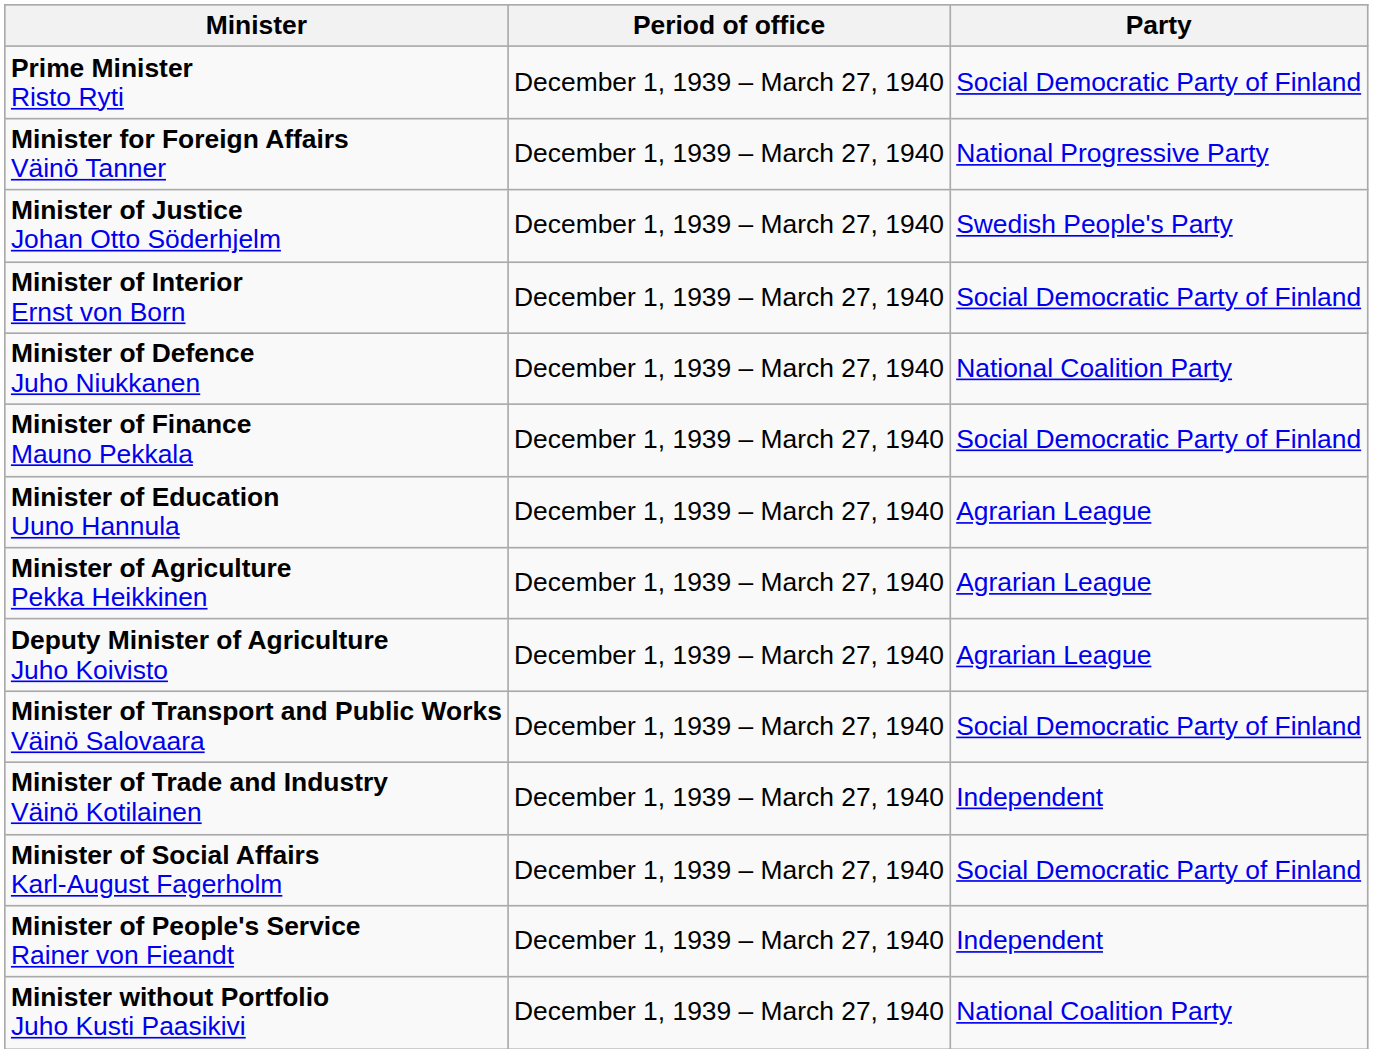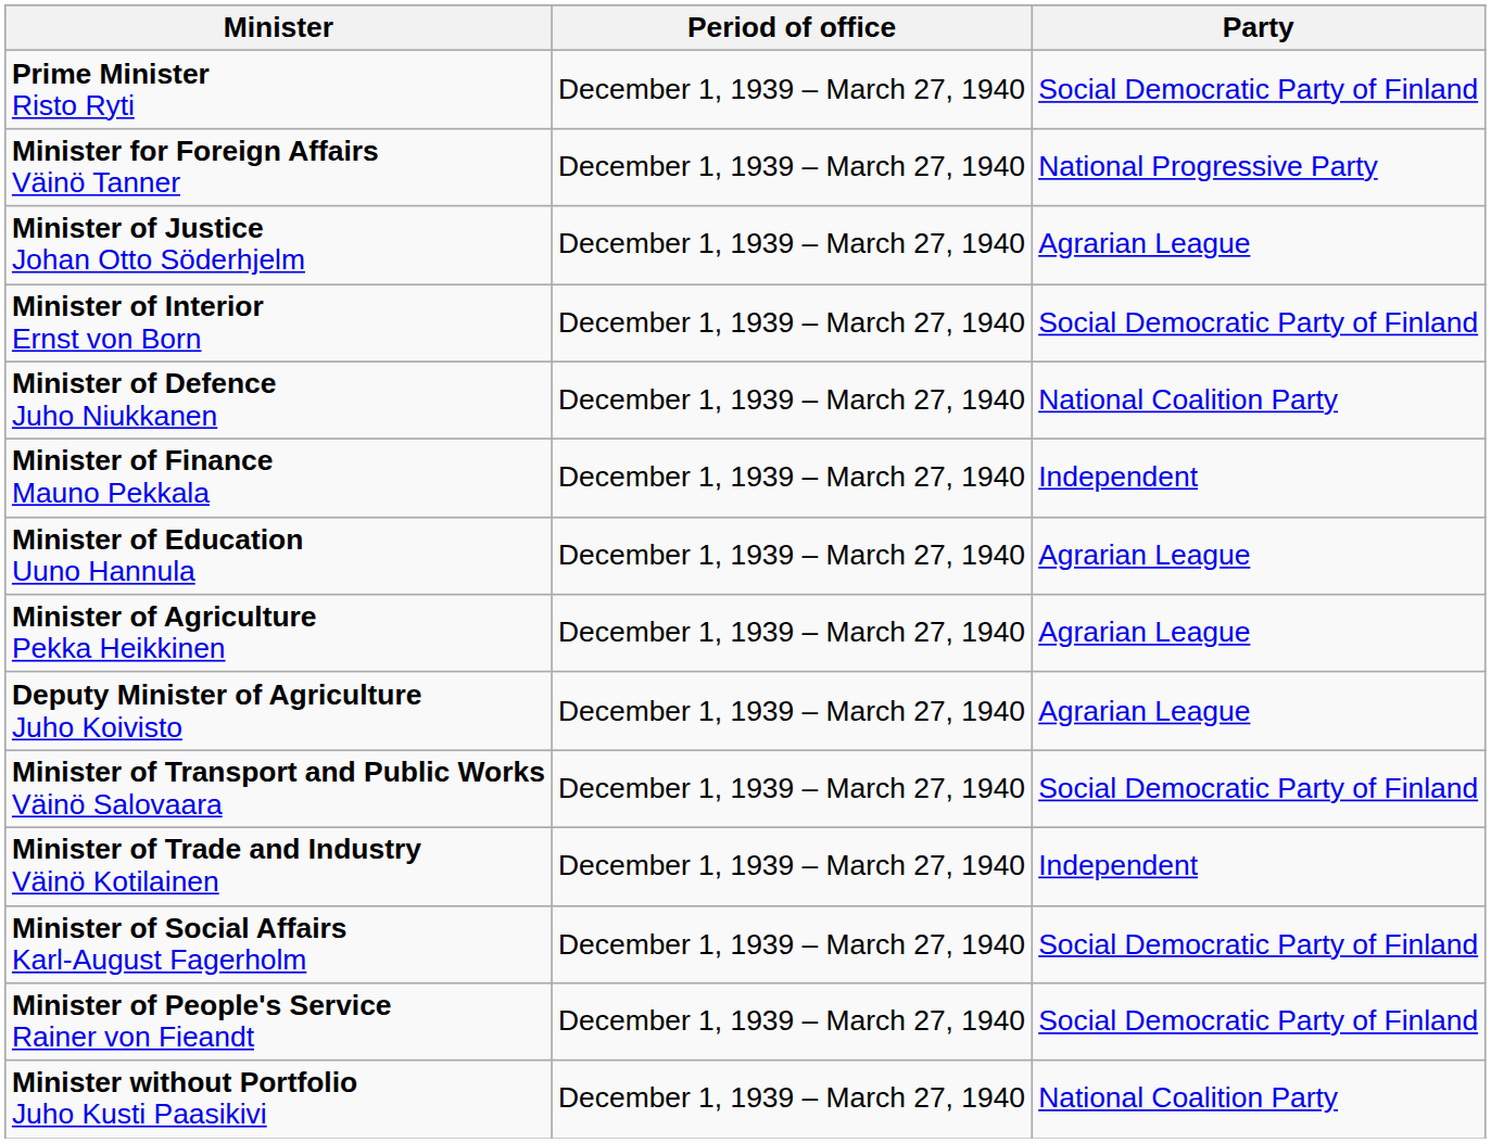Minister of Justice Johan Otto Söderhjelm | Party: Swedish People's Party -> Agrarian League
Minister of Finance Mauno Pekkala | Party: Social Democratic Party of Finland -> Independent
Minister of People's Service Rainer von Fieandt | Party: Independent -> Social Democratic Party of Finland
